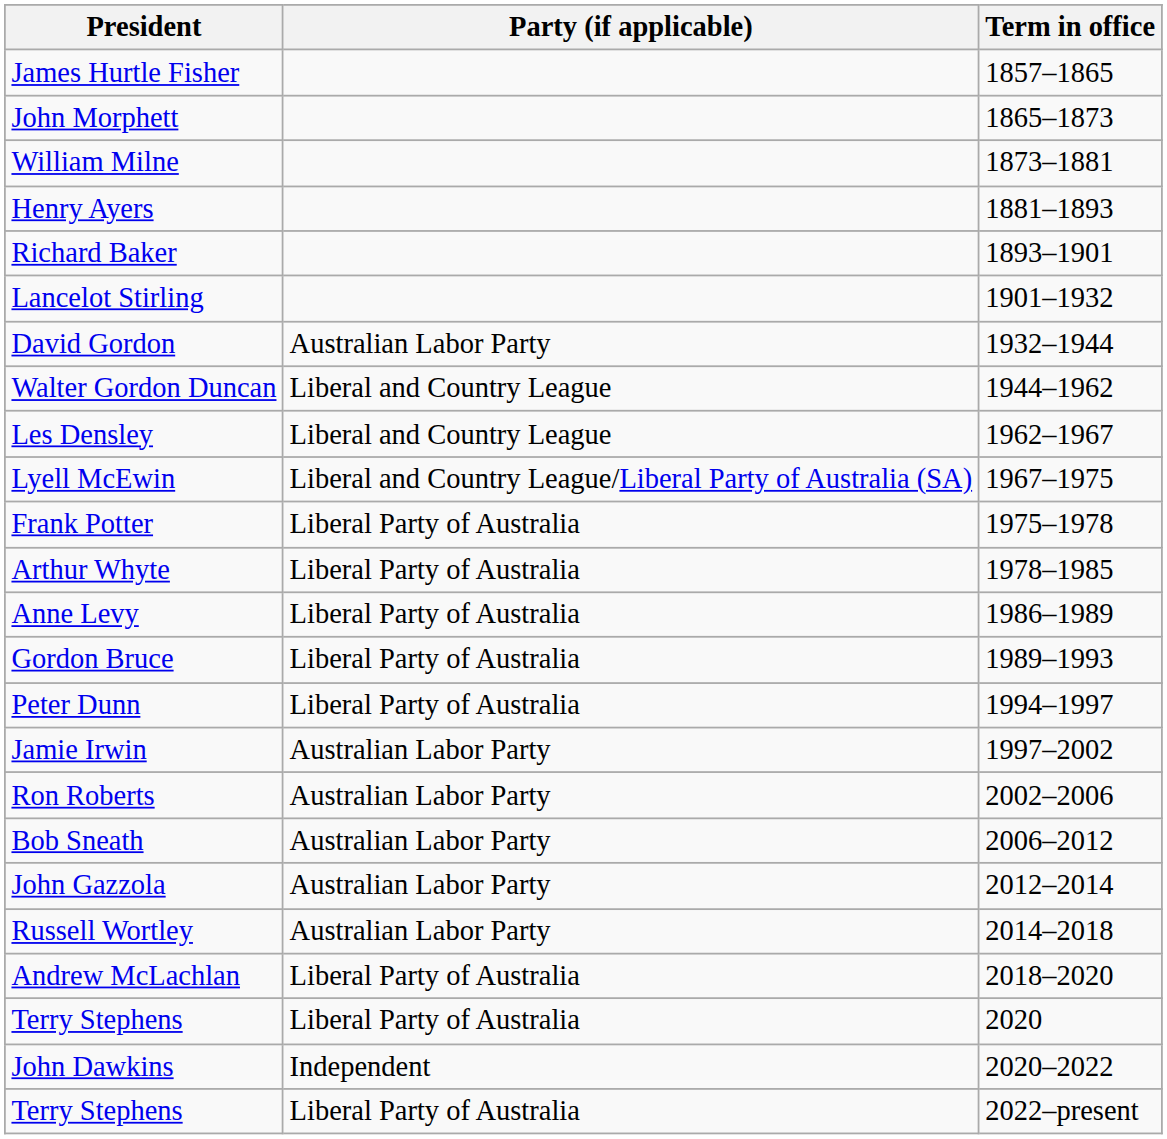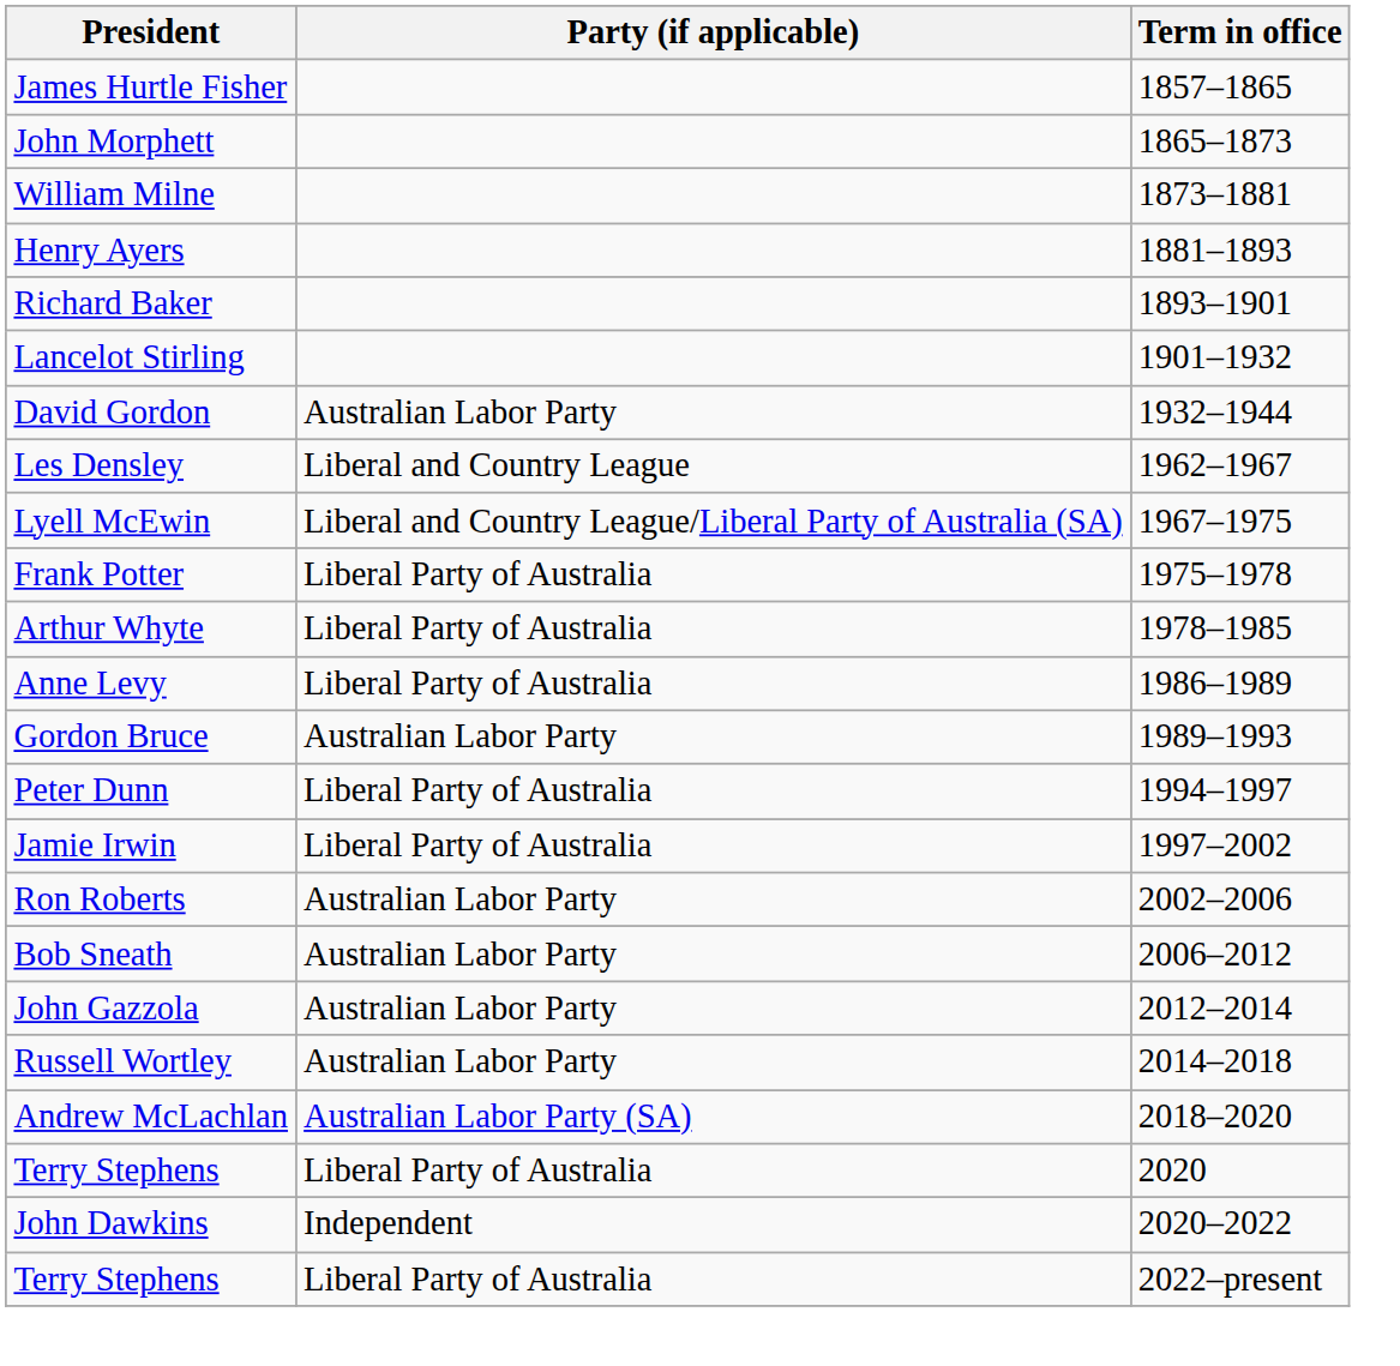- row: Walter Gordon Duncan | Liberal and Country League | 1944–1962
Gordon Bruce | Party (if applicable): Liberal Party of Australia -> Australian Labor Party
Jamie Irwin | Party (if applicable): Australian Labor Party -> Liberal Party of Australia
Andrew McLachlan | Party (if applicable): Liberal Party of Australia -> Australian Labor Party (SA)
